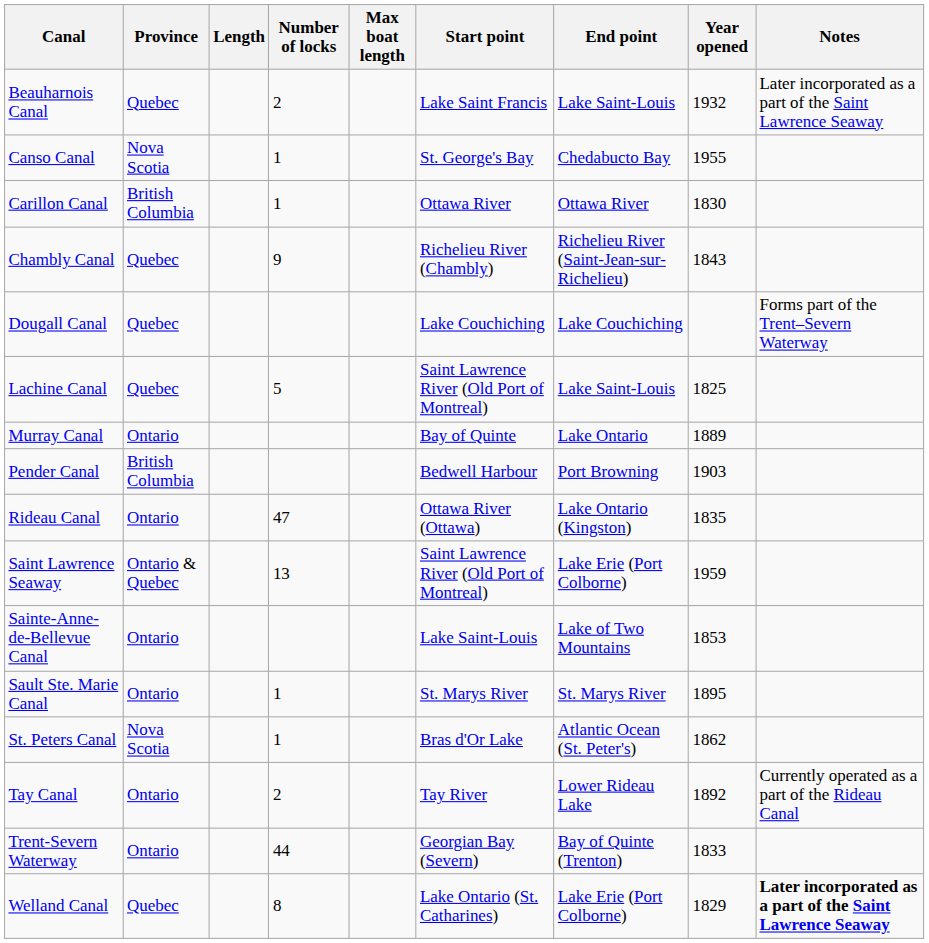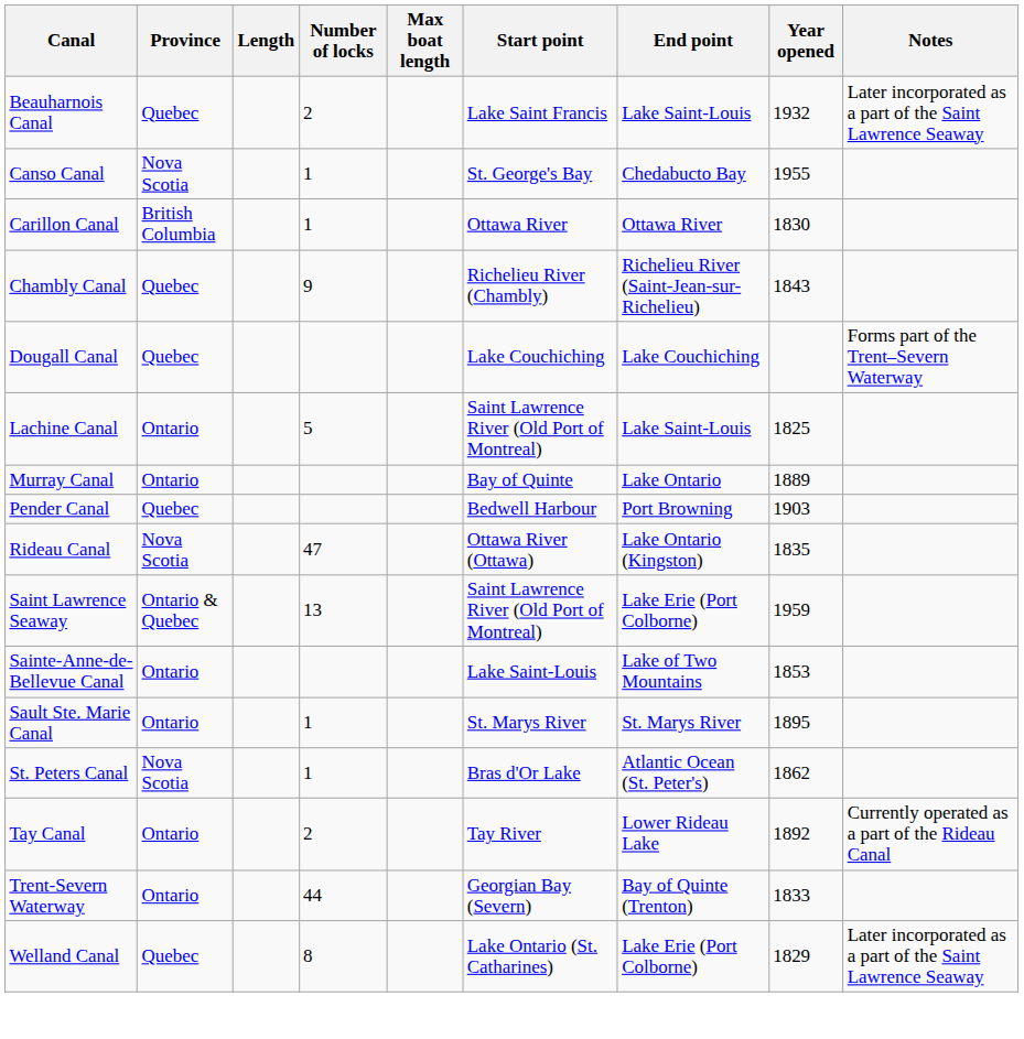Lachine Canal | Province: Quebec -> Ontario
Pender Canal | Province: British Columbia -> Quebec
Rideau Canal | Province: Ontario -> Nova Scotia
Welland Canal | Notes: bold -> normal
